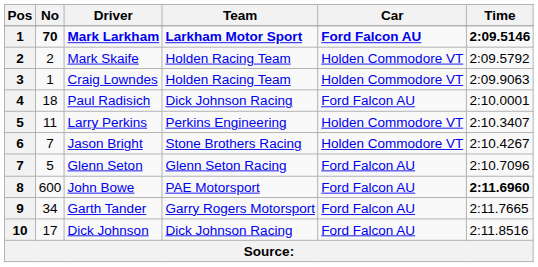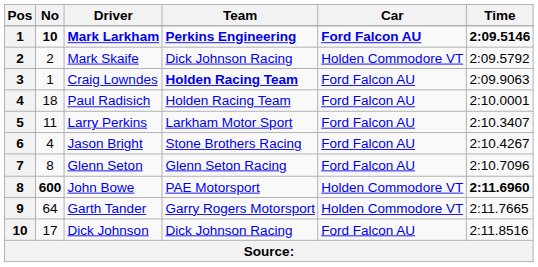Mark Larkham | No: 70 -> 10
Mark Larkham | Team: Larkham Motor Sport -> Perkins Engineering
Mark Skaife | Team: Holden Racing Team -> Dick Johnson Racing
Craig Lowndes | Team: normal -> bold
Craig Lowndes | Car: Holden Commodore VT -> Ford Falcon AU
Paul Radisich | Team: Dick Johnson Racing -> Holden Racing Team
Larry Perkins | Team: Perkins Engineering -> Larkham Motor Sport
Larry Perkins | Car: Holden Commodore VT -> Ford Falcon AU
Jason Bright | No: 7 -> 4
Jason Bright | Car: Holden Commodore VT -> Ford Falcon AU
Glenn Seton | No: 5 -> 8
John Bowe | No: normal -> bold
John Bowe | Car: Ford Falcon AU -> Holden Commodore VT
Garth Tander | No: 34 -> 64
Garth Tander | Car: Ford Falcon AU -> Holden Commodore VT
